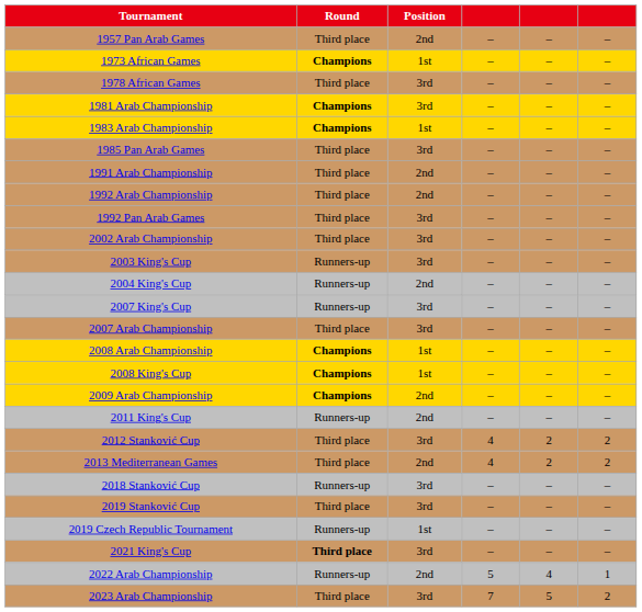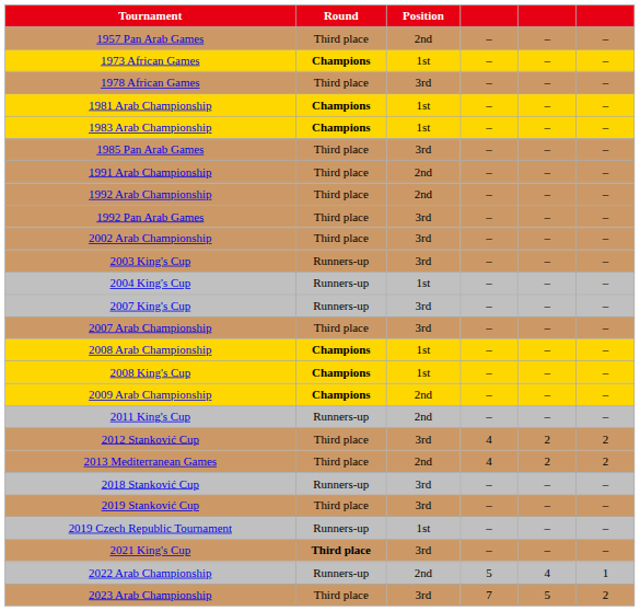1981 Arab Championship | Position: 3rd -> 1st
2004 King's Cup | Position: 2nd -> 1st
